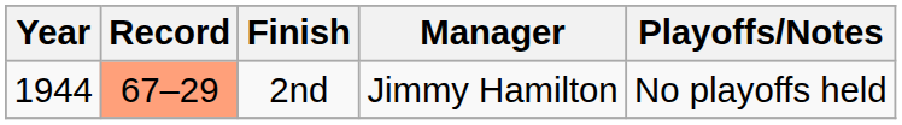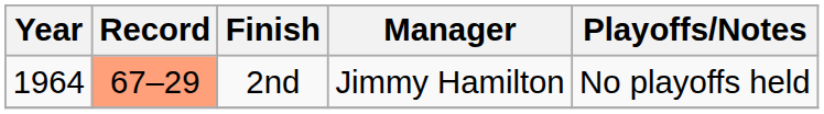2nd | Year: 1944 -> 1964
